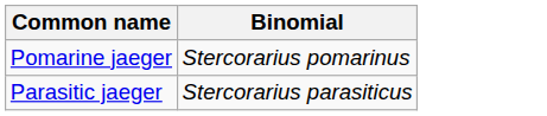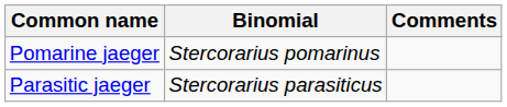+ column: Comments
